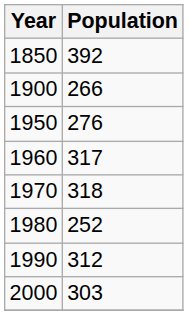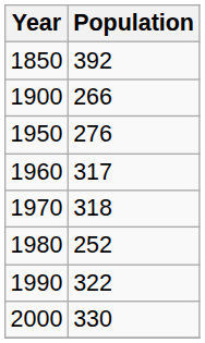1990 | Population: 312 -> 322
2000 | Population: 303 -> 330
